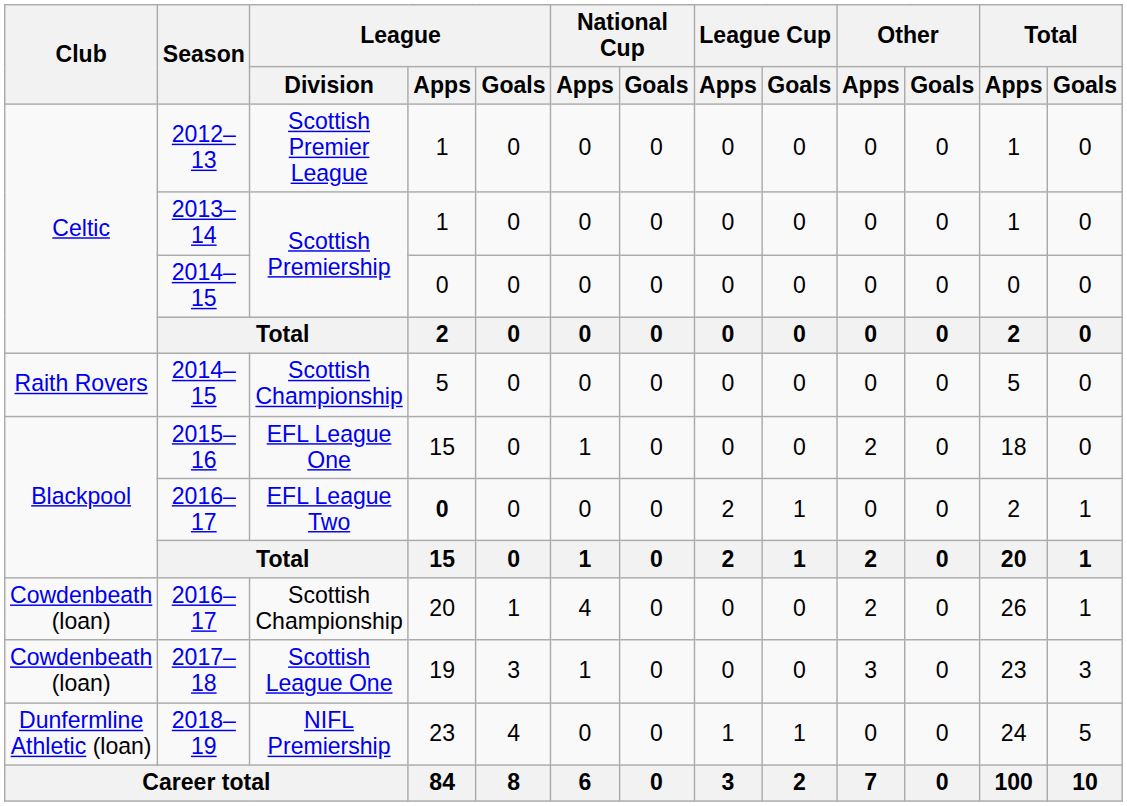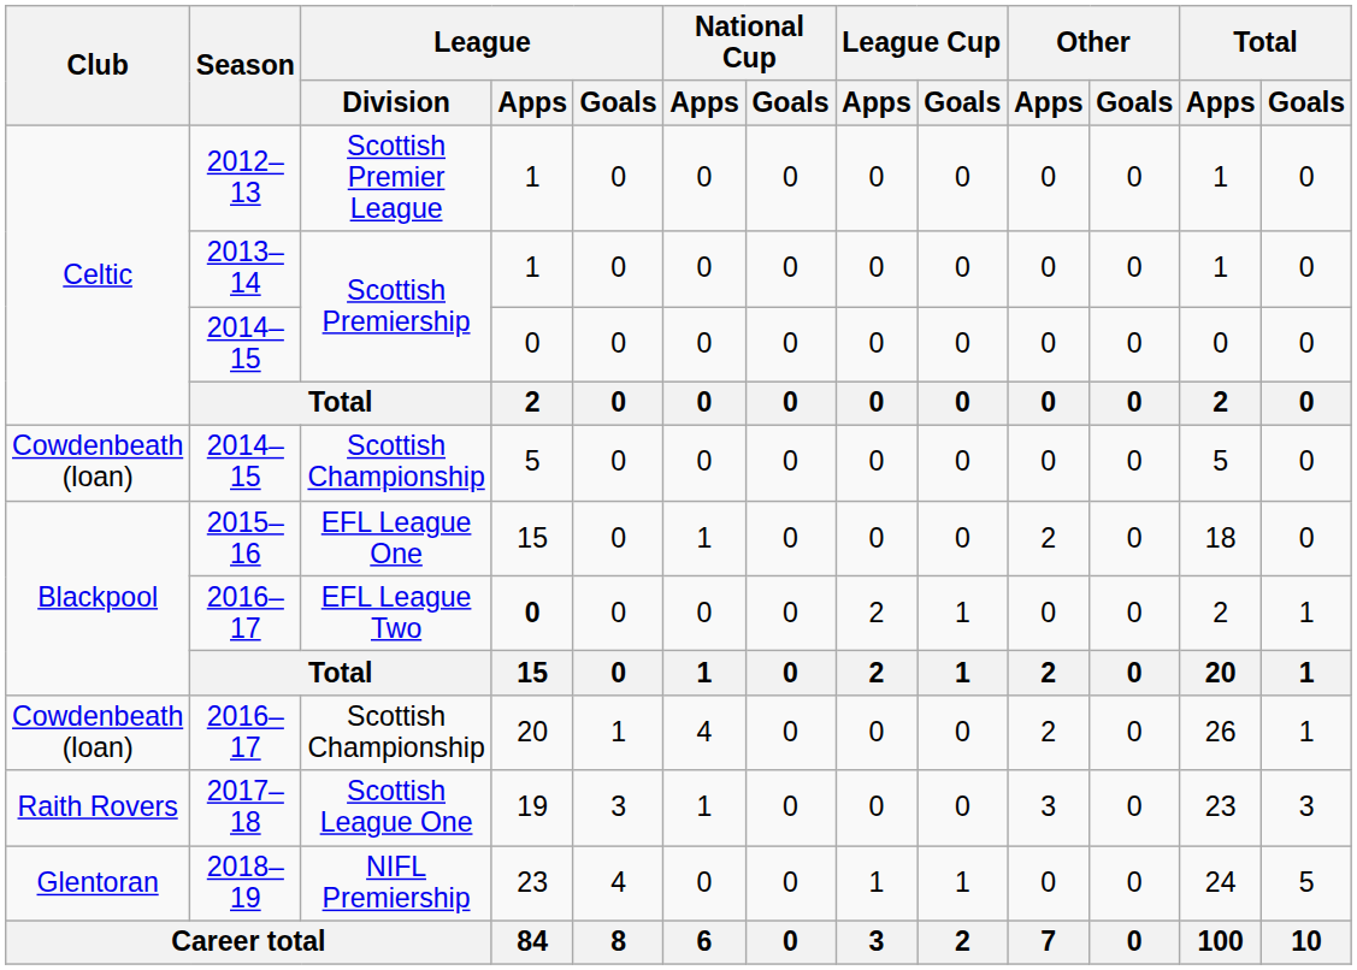2014–15 / Scottish Championship | Club: Raith Rovers -> Cowdenbeath (loan)
2017–18 | Club: Cowdenbeath (loan) -> Raith Rovers
2018–19 | Club: Dunfermline Athletic (loan) -> Glentoran
